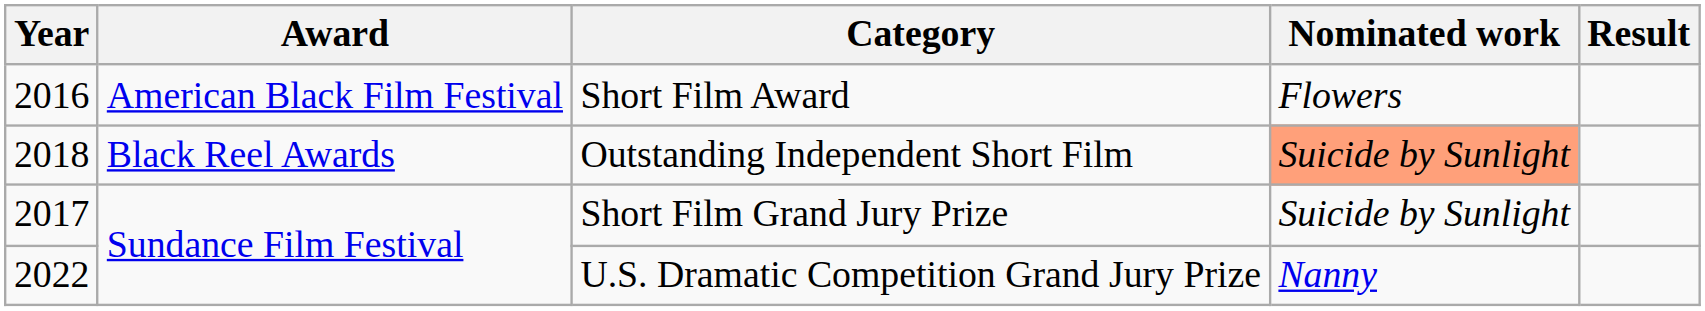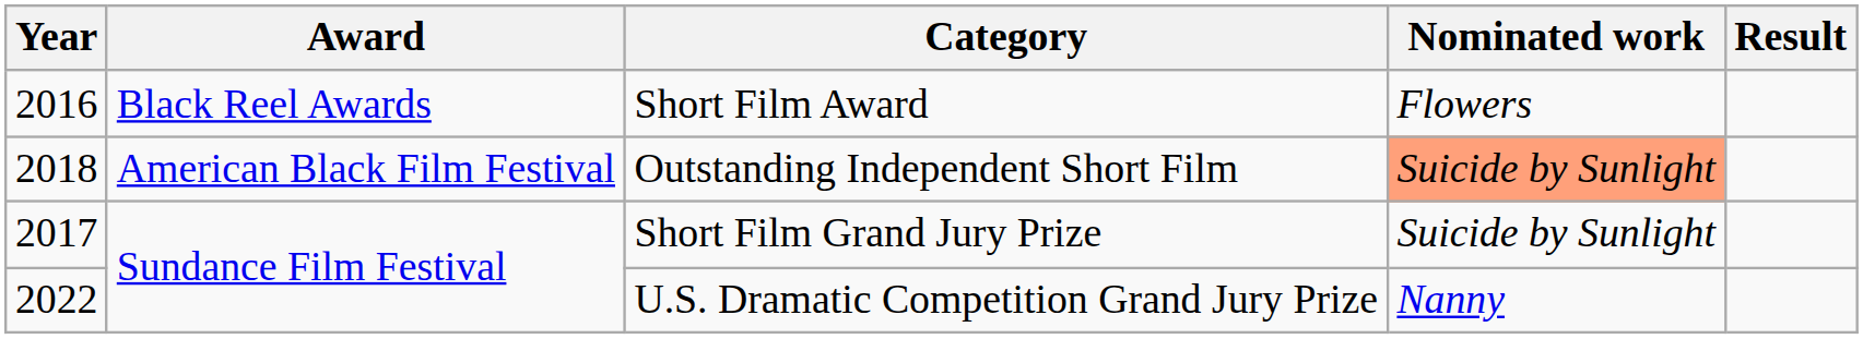Short Film Award | Award: American Black Film Festival -> Black Reel Awards
Outstanding Independent Short Film | Award: Black Reel Awards -> American Black Film Festival
